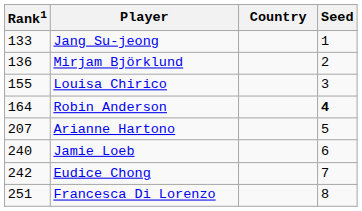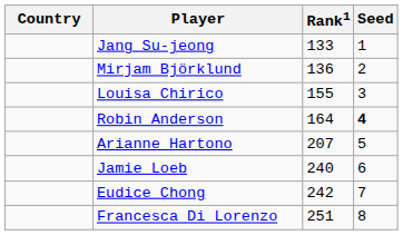columns swapped: Country <-> Rank1
